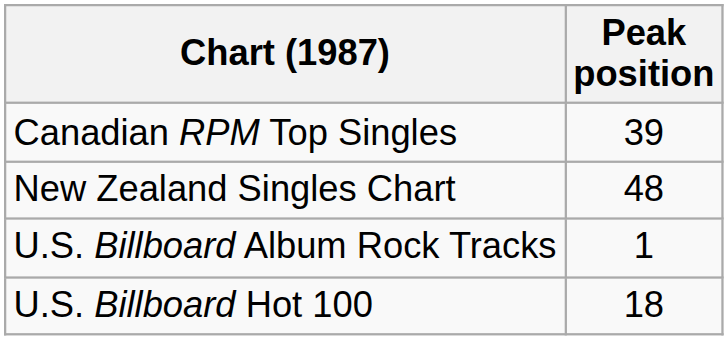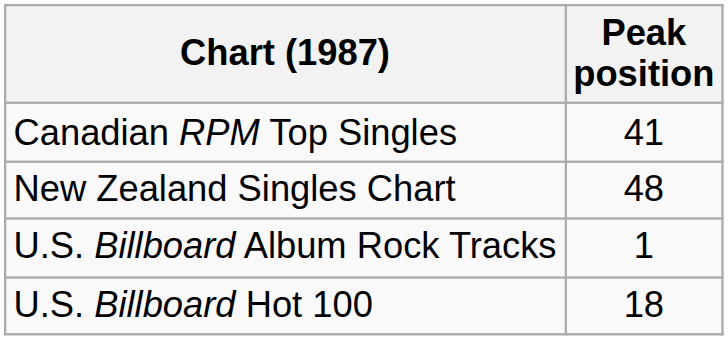Canadian RPM Top Singles | Peak position: 39 -> 41
